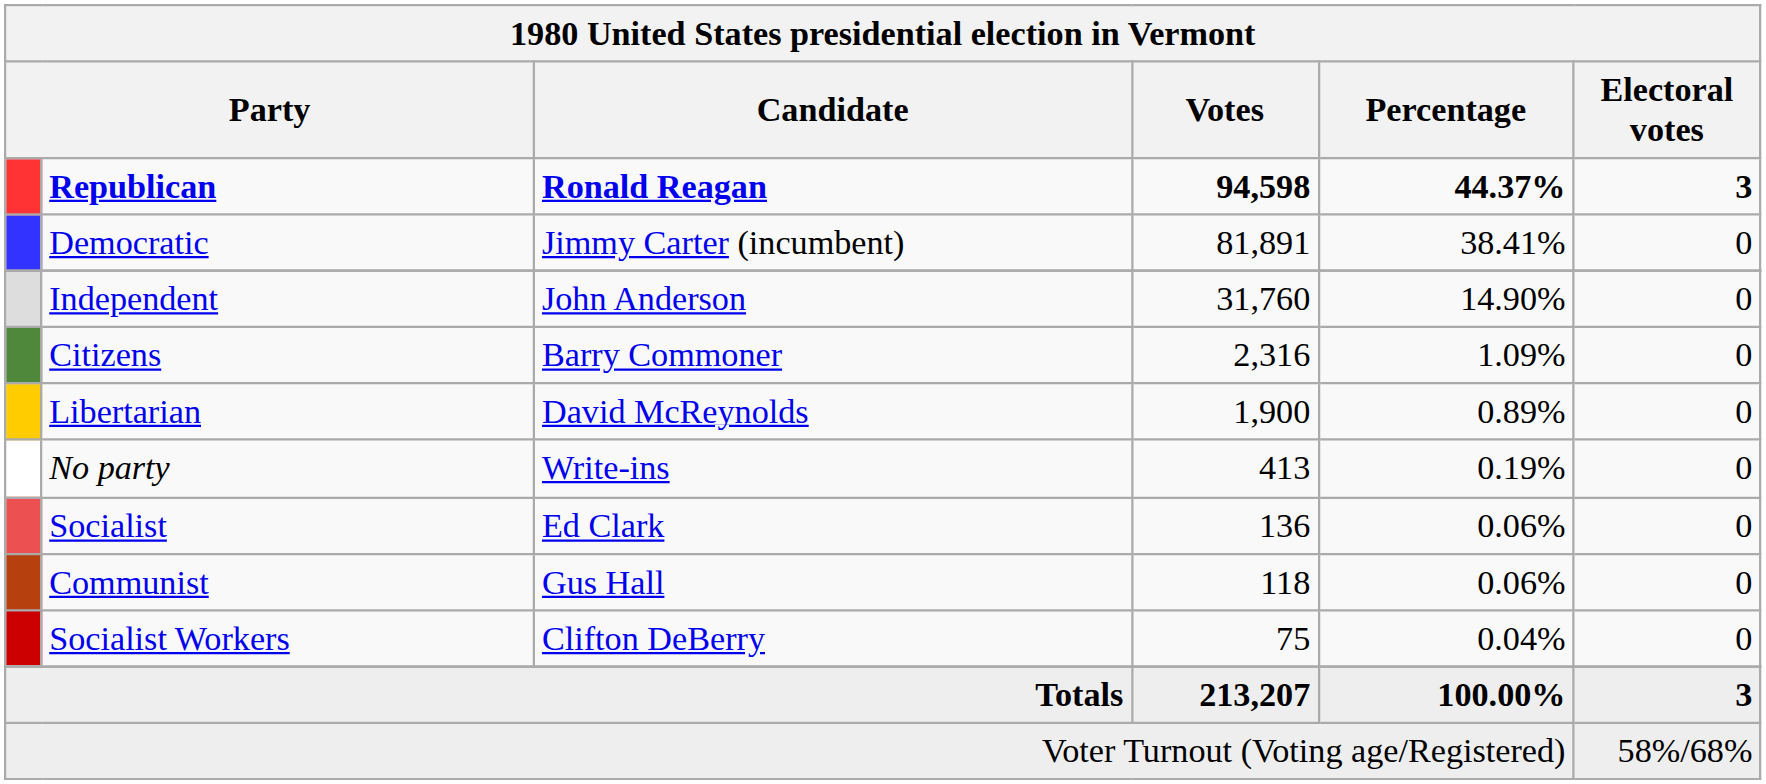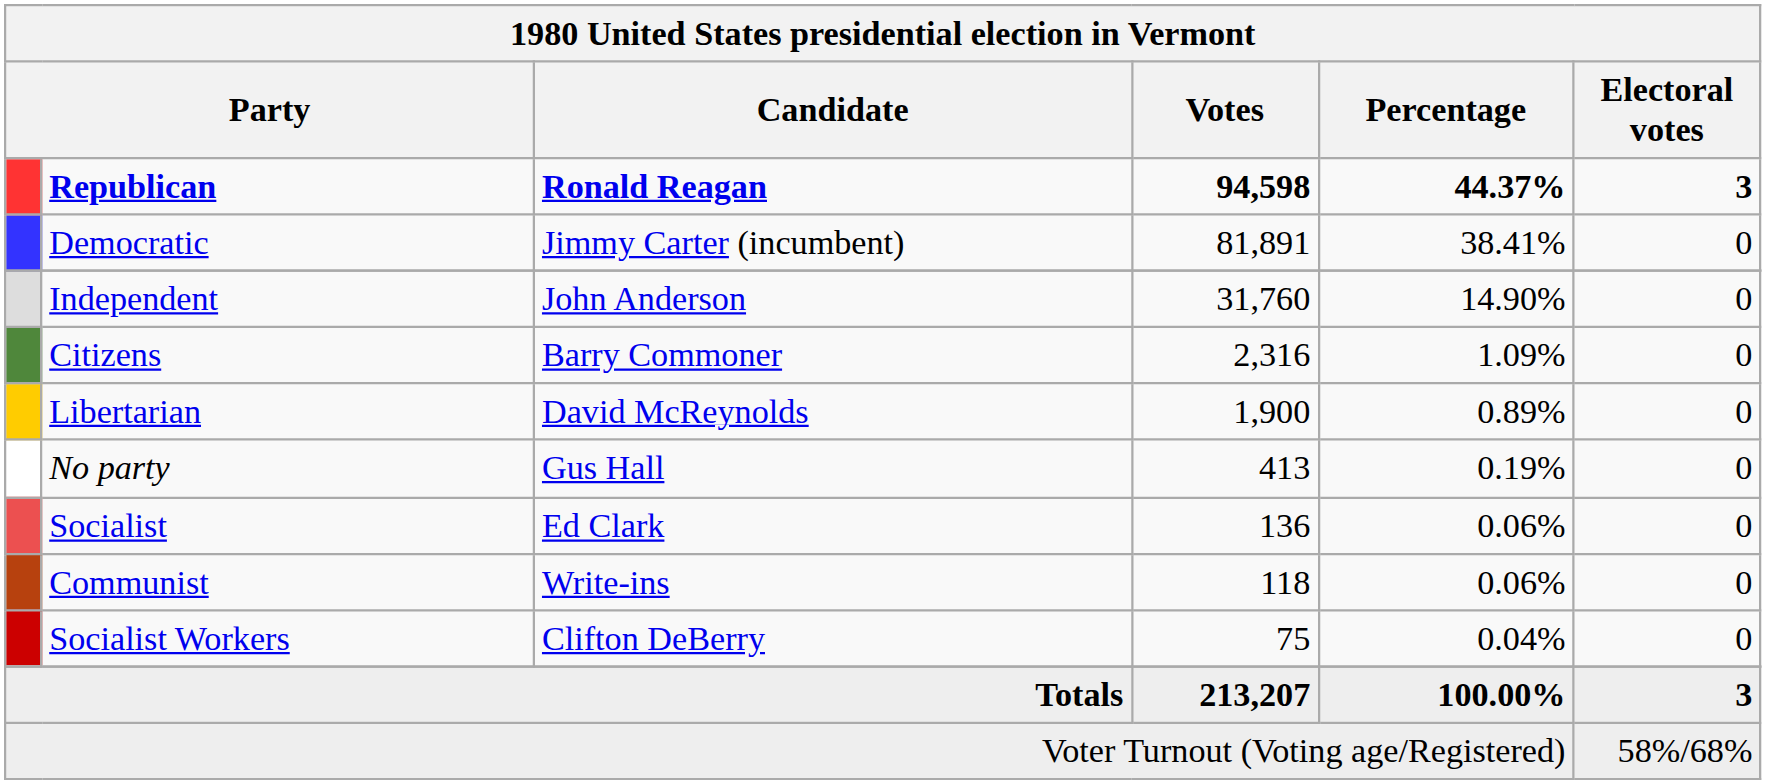No party | Candidate: Write-ins -> Gus Hall
Communist | Candidate: Gus Hall -> Write-ins
